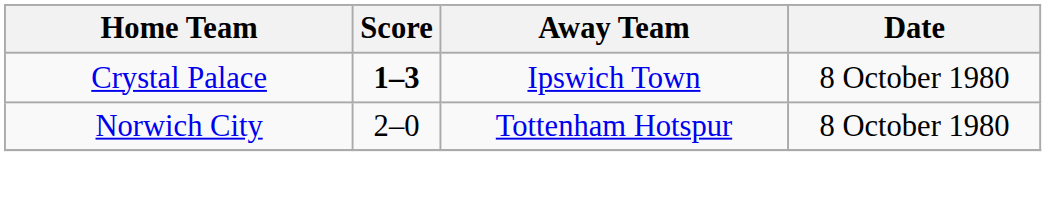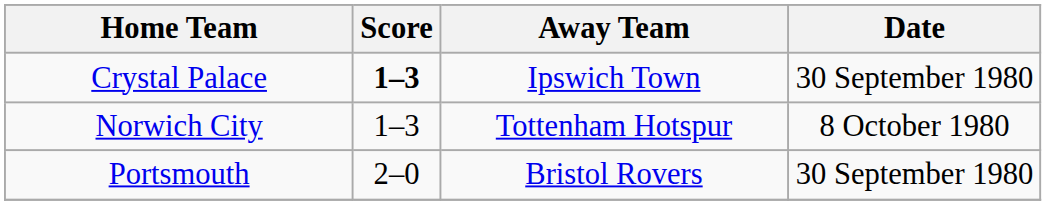Crystal Palace | Date: 8 October 1980 -> 30 September 1980
Norwich City | Score: 2–0 -> 1–3
+ row: Portsmouth | 2–0 | Bristol Rovers | 30 September 1980
